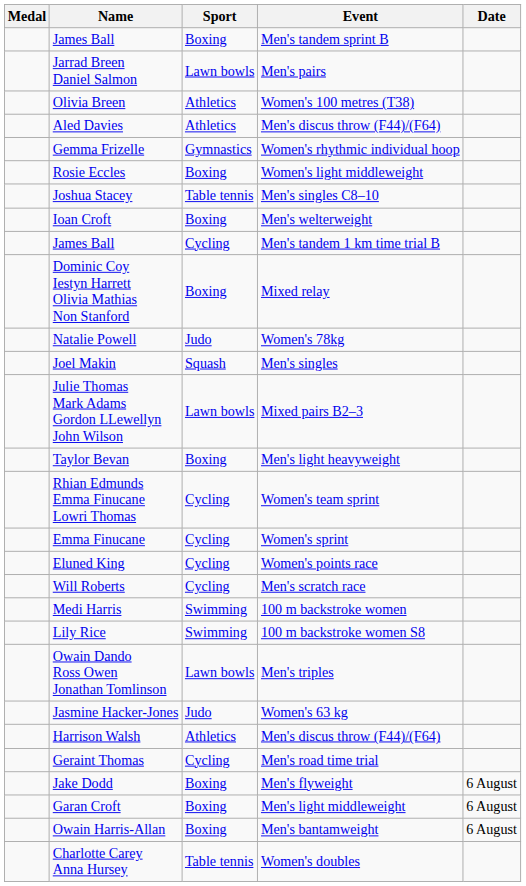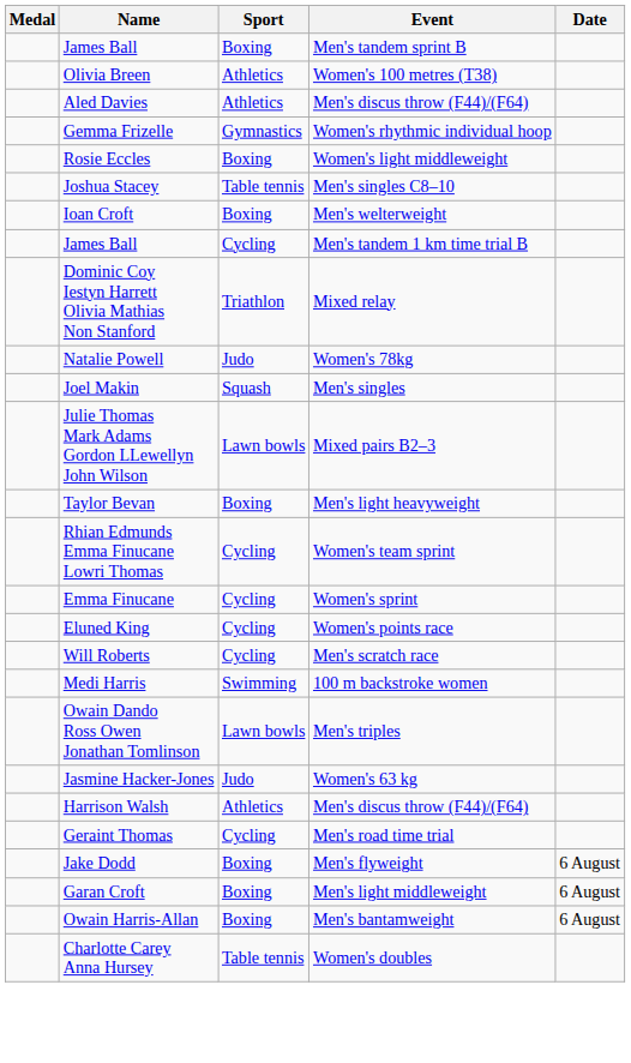- row: Jarrad Breen Daniel Salmon | Lawn bowls | Men's pairs
Dominic Coy Iestyn Harrett Olivia Mathias Non Stanford | Sport: Boxing -> Triathlon
- row: Lily Rice | Swimming | 100 m backstroke women S8
